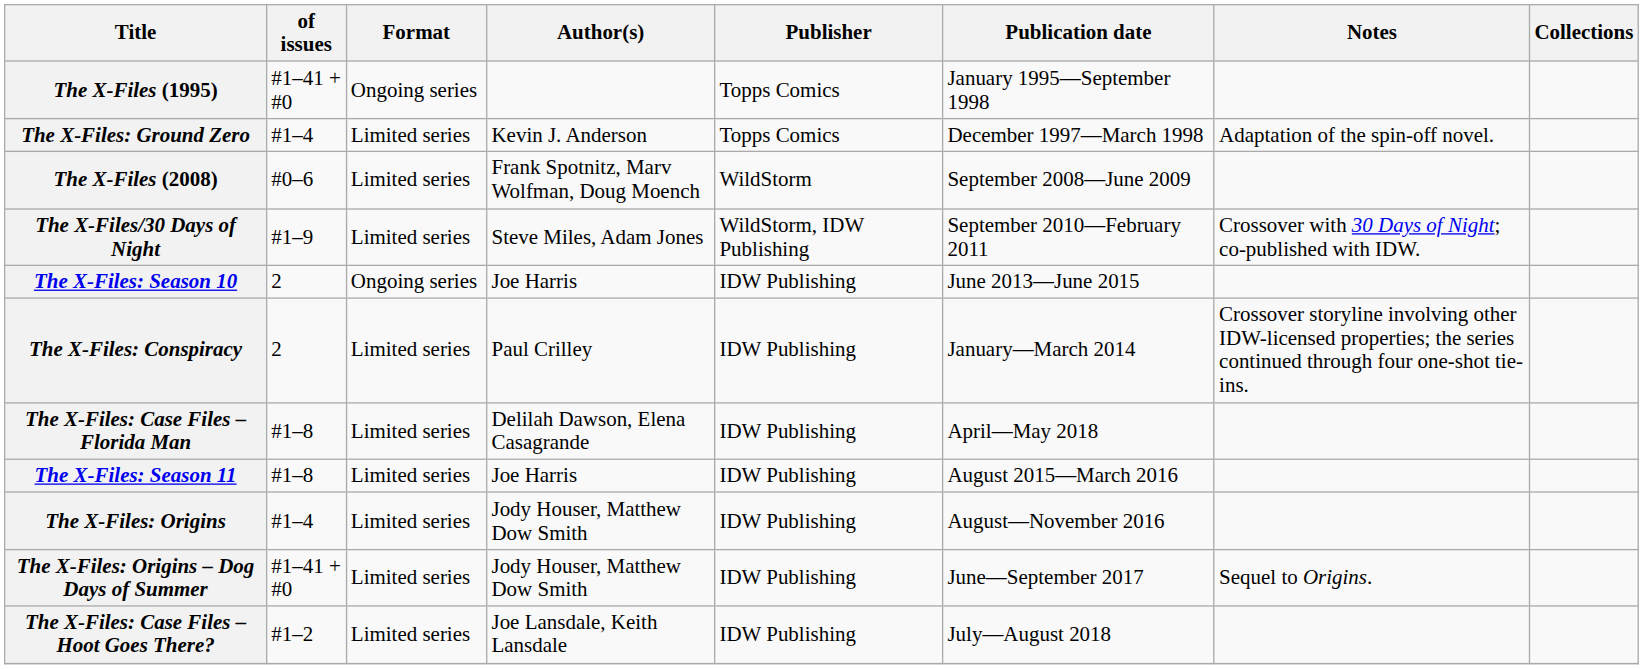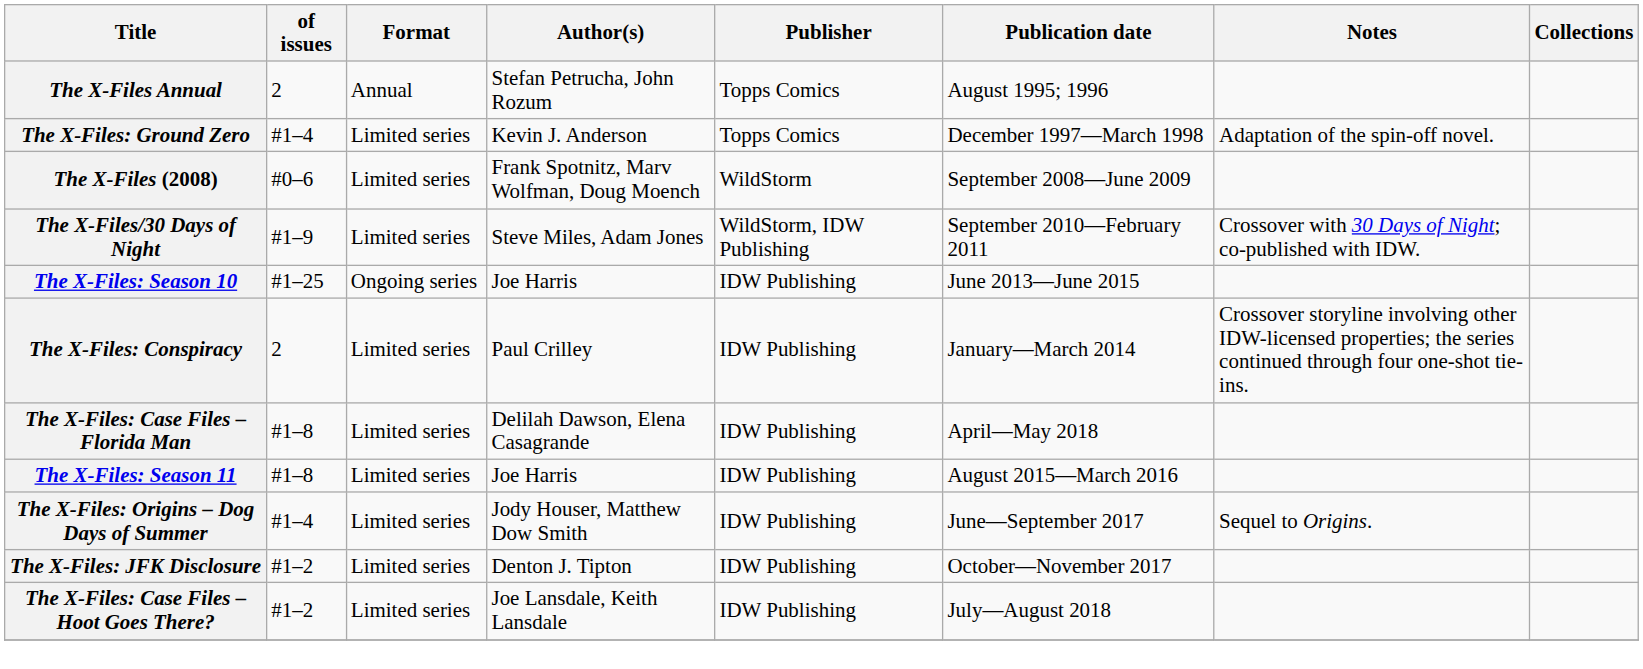- row: The X-Files (1995) | #1–41 + #0 | Ongoing series | Topps Comics | January 1995—September 1998
+ row: The X-Files Annual | 2 | Annual | Stefan Petrucha, John Rozum | Topps Comics | August 1995; 1996
The X-Files: Season 10 | of issues: 2 -> #1–25
- row: The X-Files: Origins | #1–4 | Limited series | Jody Houser, Matthew Dow Smith | IDW Publishing | August—November 2016
The X-Files: Origins – Dog Days of Summer | of issues: #1–41 + #0 -> #1–4
+ row: The X-Files: JFK Disclosure | #1–2 | Limited series | Denton J. Tipton | IDW Publishing | October—November 2017
